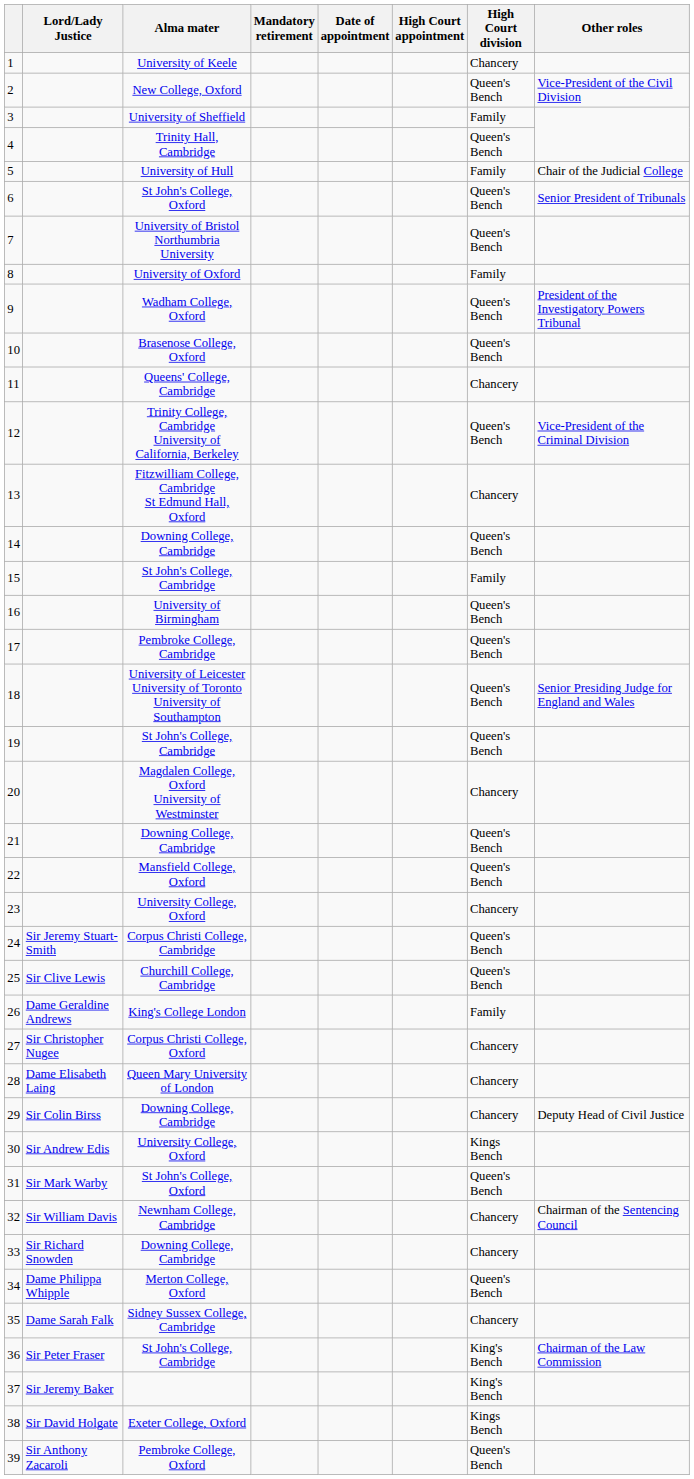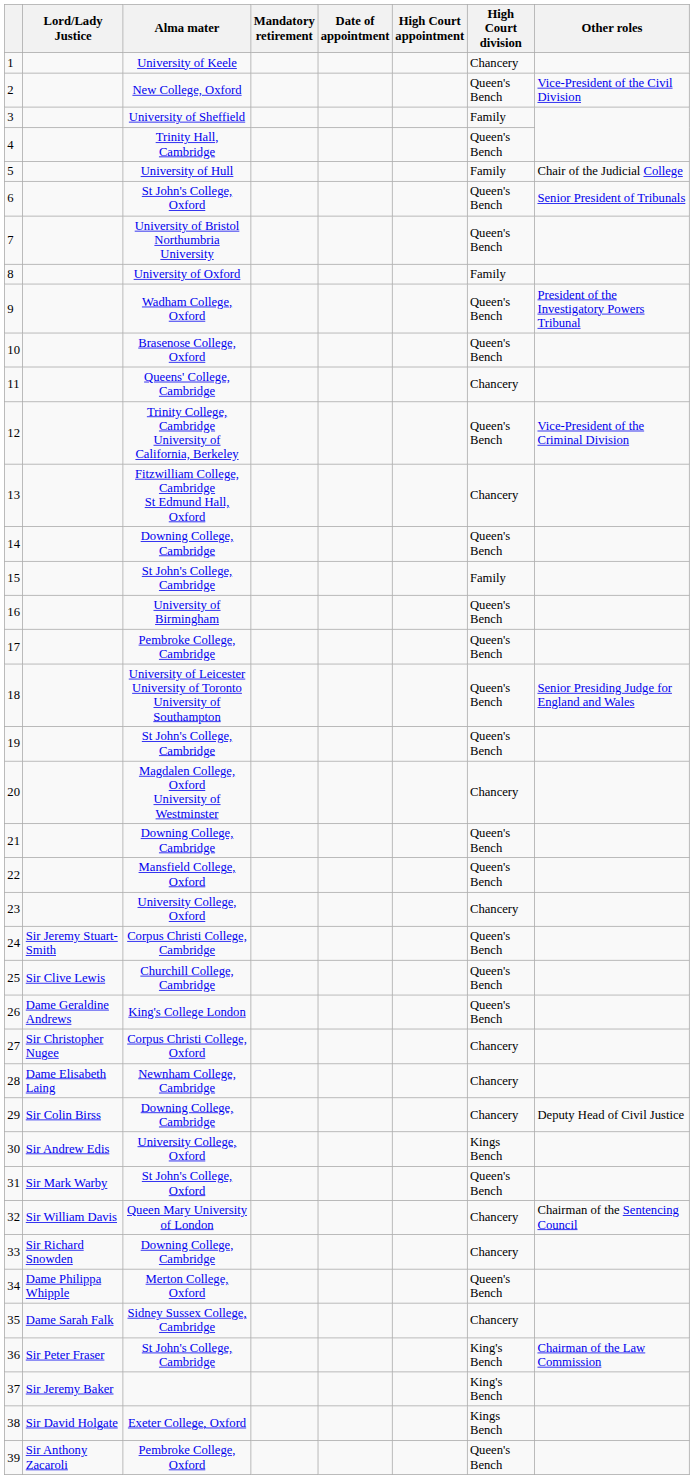26 | High Court division: Family -> Queen's Bench
28 | Alma mater: Queen Mary University of London -> Newnham College, Cambridge
32 | Alma mater: Newnham College, Cambridge -> Queen Mary University of London
